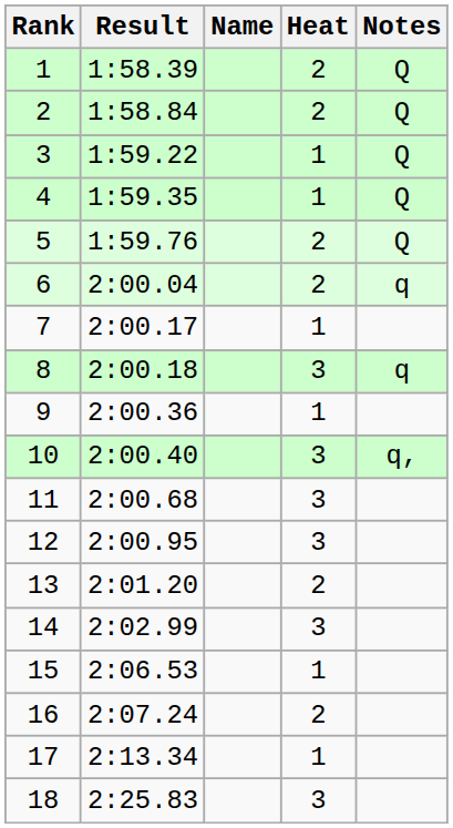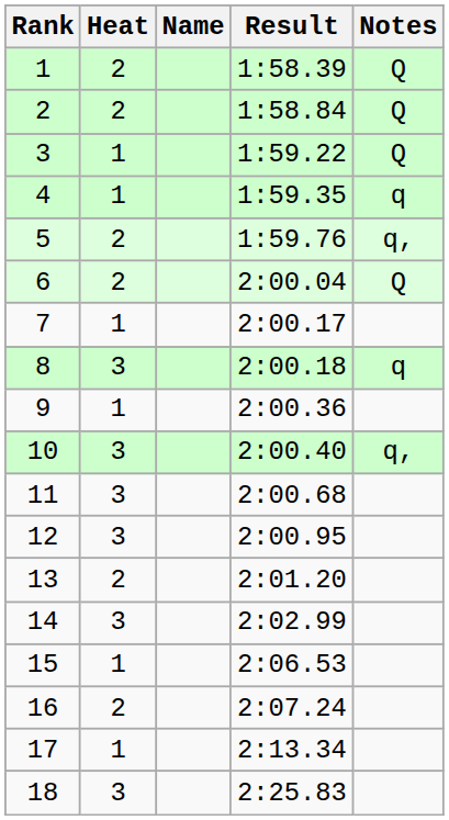columns swapped: Heat <-> Result
4 | Notes: Q -> q
5 | Notes: Q -> q,
6 | Notes: q -> Q
